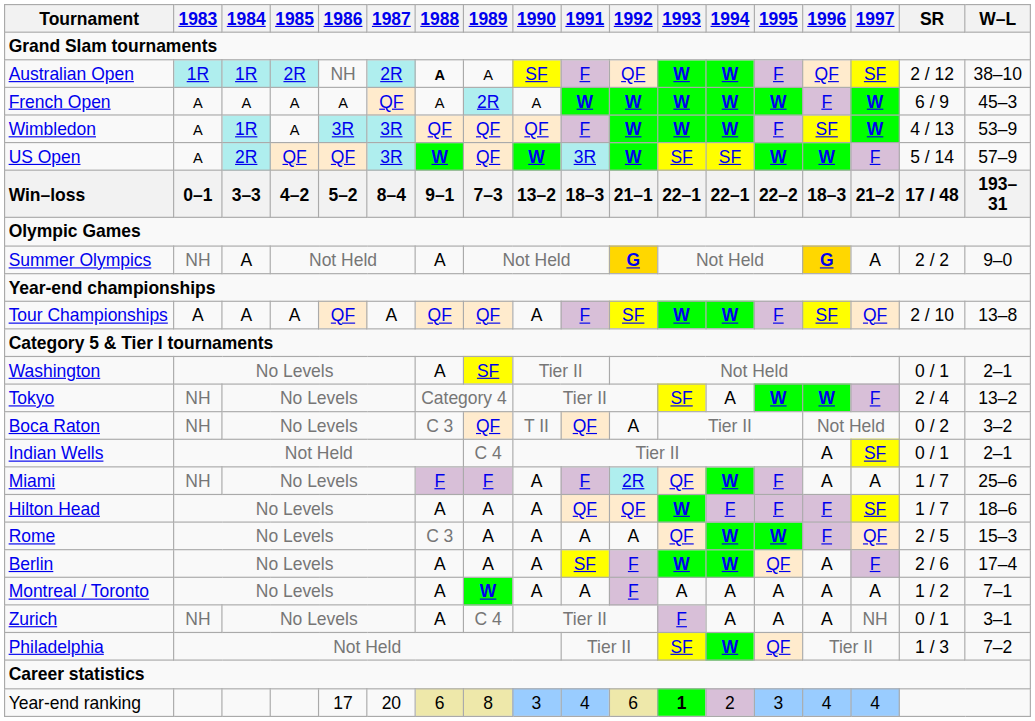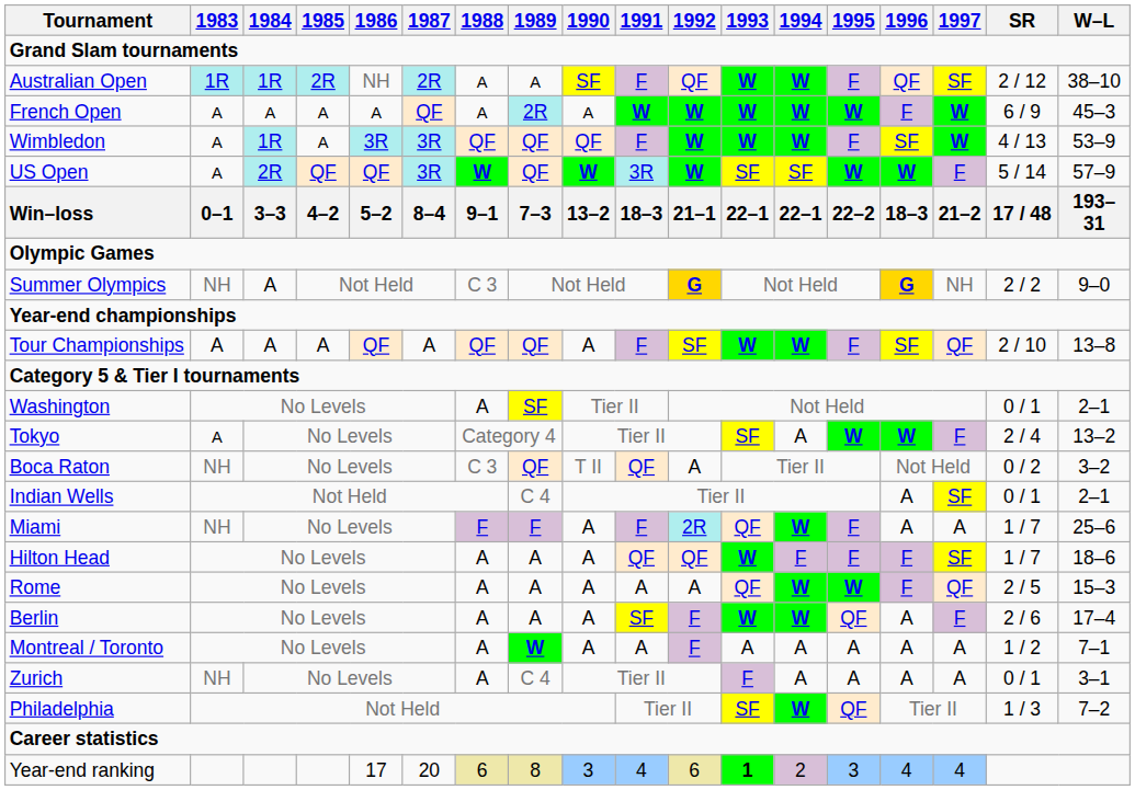Australian Open | 1988: bold -> normal
Summer Olympics | 1988: A -> C 3
Summer Olympics | 1997: A -> NH
Tokyo | 1983: NH -> A
Rome | 1988: C 3 -> A
Zurich | 1997: NH -> A
